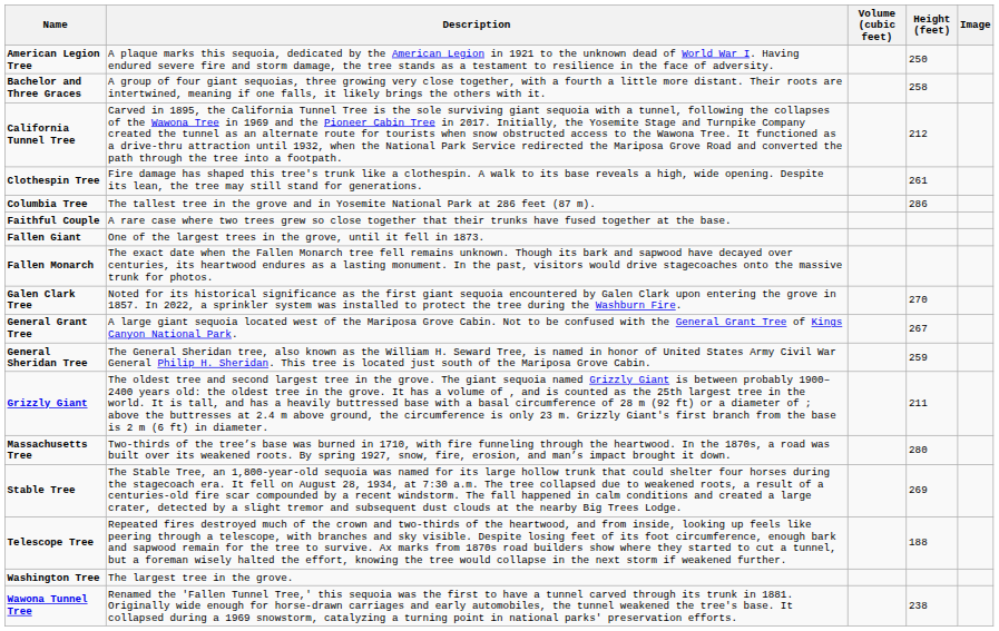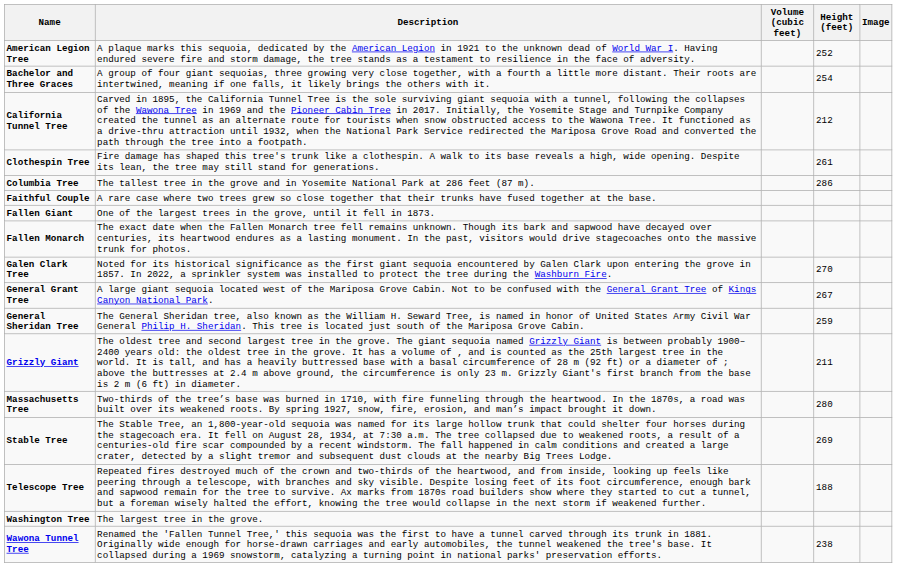American Legion Tree | Height (feet): 250 -> 252
Bachelor and Three Graces | Height (feet): 258 -> 254
